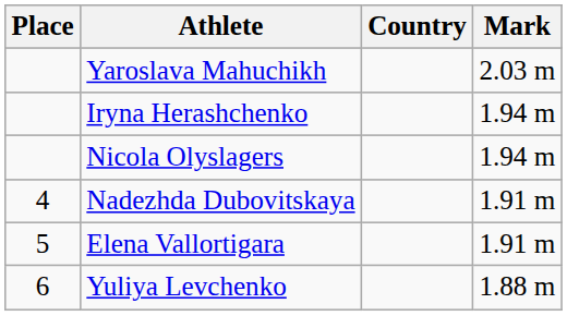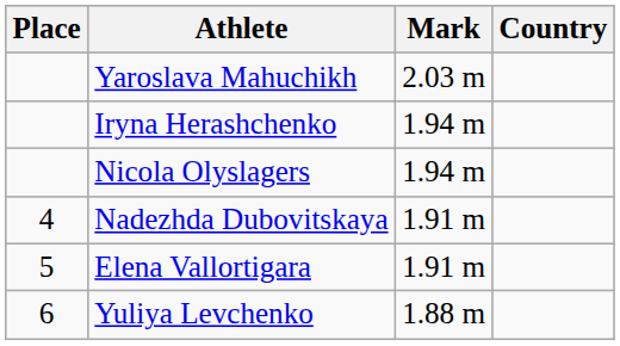columns swapped: Country <-> Mark
